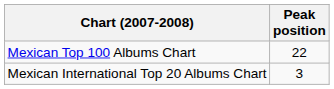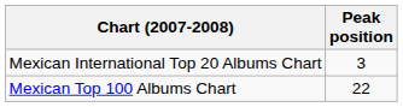rows swapped: Mexican Top 100 Albums Chart <-> Mexican International Top 20 Albums Chart
